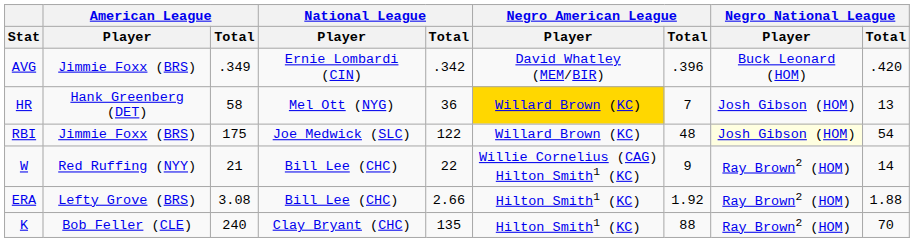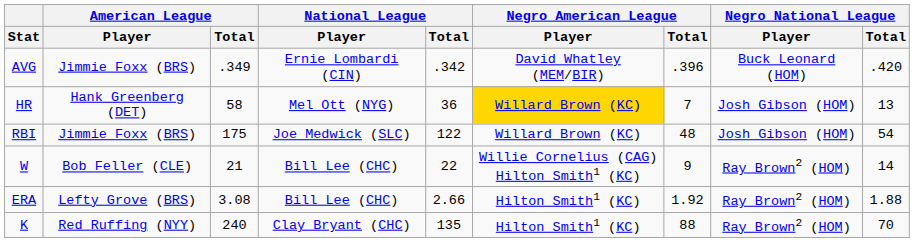RBI | Negro National League / Player: lightyellow background -> no background
W | American League / Player: Red Ruffing (NYY) -> Bob Feller (CLE)
K | American League / Player: Bob Feller (CLE) -> Red Ruffing (NYY)
